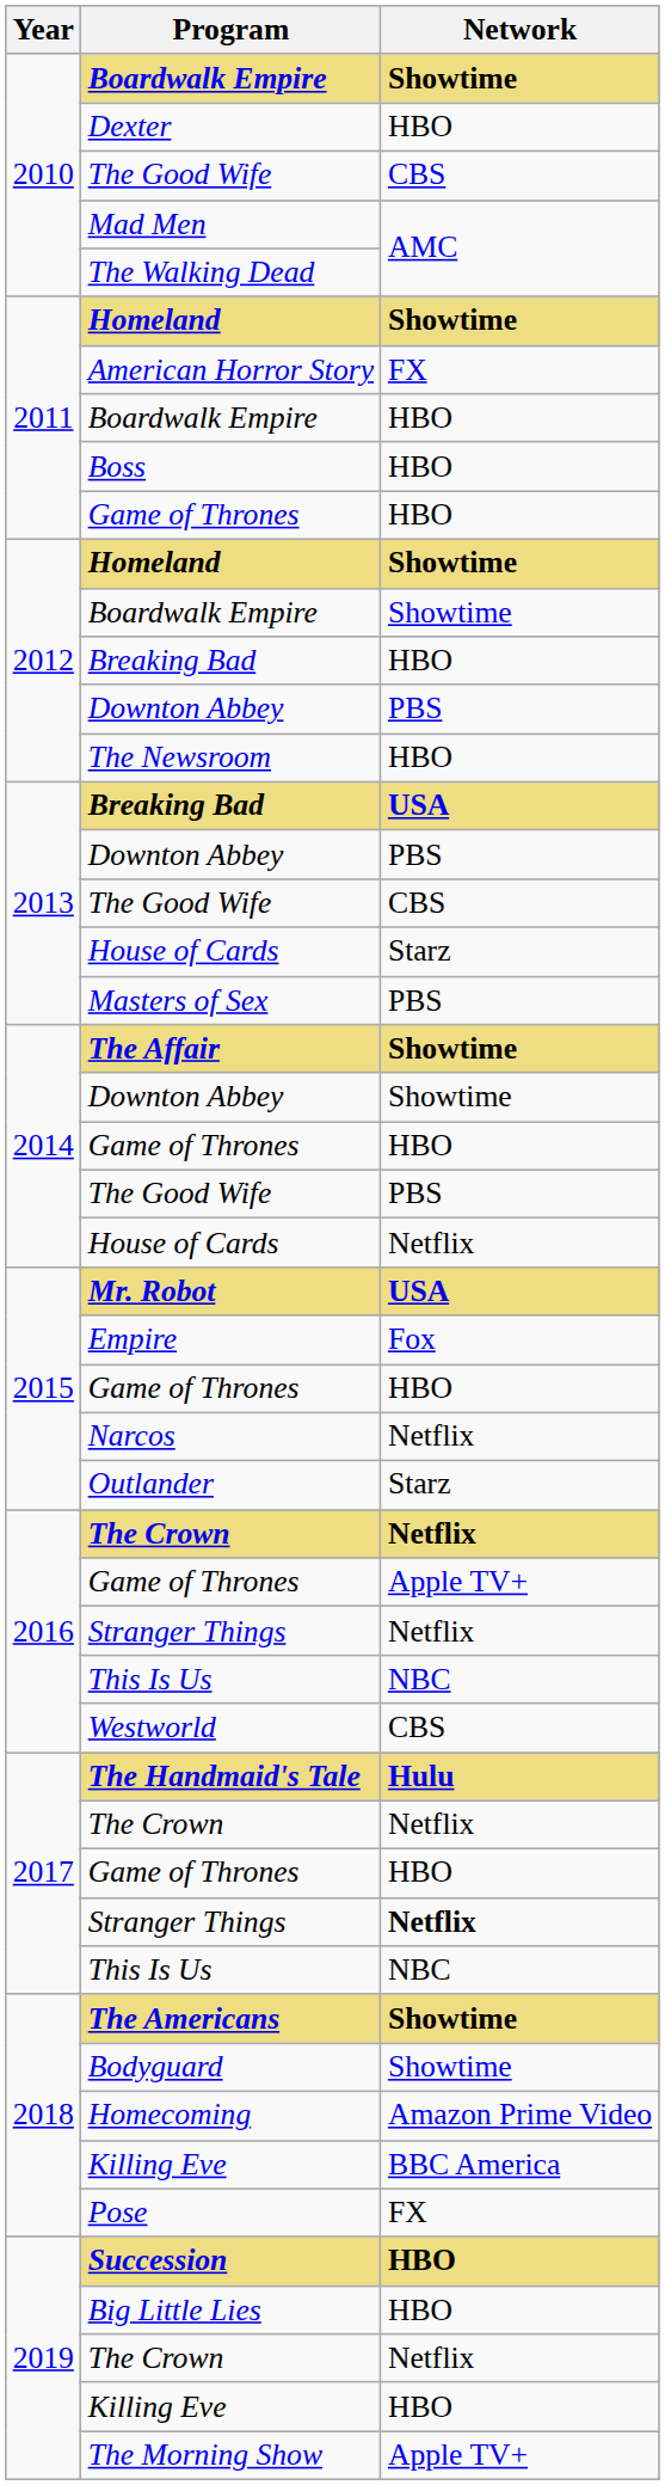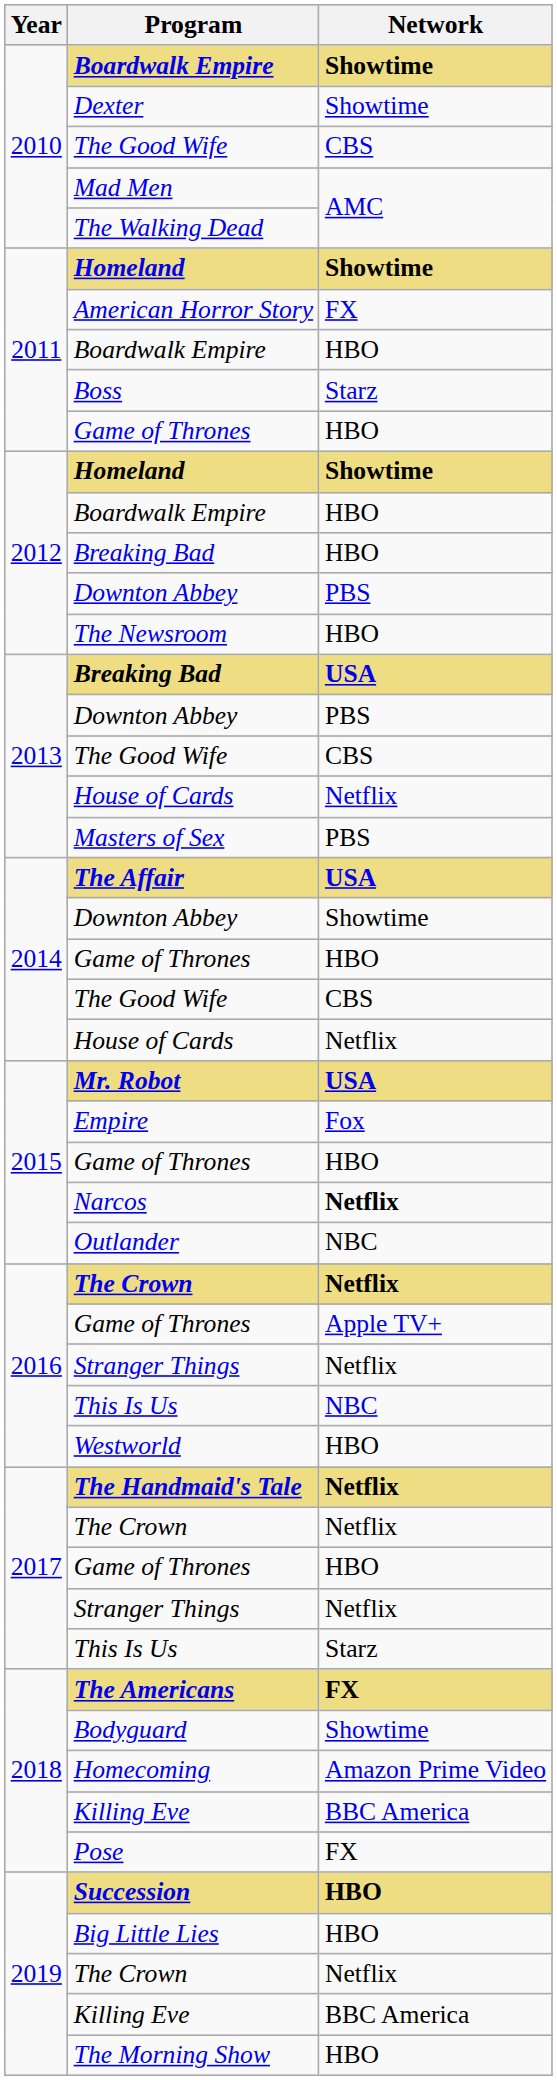Dexter | Network: HBO -> Showtime
Boss | Network: HBO -> Starz
2012 / Boardwalk Empire | Network: Showtime -> HBO
2013 / House of Cards | Network: Starz -> Netflix
The Affair | Network: Showtime -> USA
2014 / The Good Wife | Network: PBS -> CBS
Narcos | Network: normal -> bold
Outlander | Network: Starz -> NBC
Westworld | Network: CBS -> HBO
The Handmaid's Tale | Network: Hulu -> Netflix
2017 / Stranger Things | Network: bold -> normal
2017 / This Is Us | Network: NBC -> Starz
The Americans | Network: Showtime -> FX
2019 / Killing Eve | Network: HBO -> BBC America
The Morning Show | Network: Apple TV+ -> HBO
